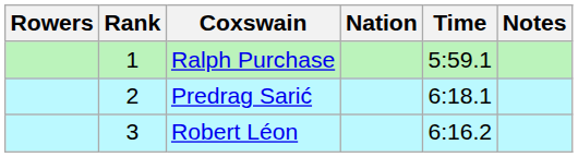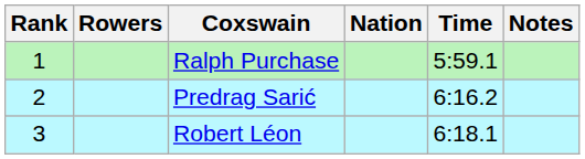columns swapped: Rank <-> Rowers
Predrag Sarić | Time: 6:18.1 -> 6:16.2
Robert Léon | Time: 6:16.2 -> 6:18.1
